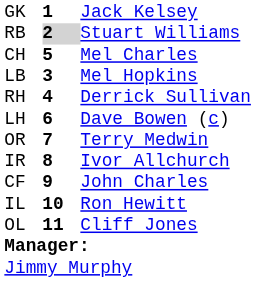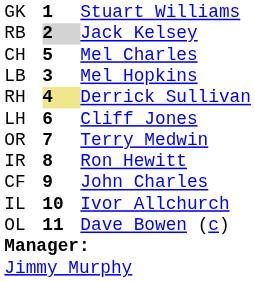GK | column 3: Jack Kelsey -> Stuart Williams
RB | column 3: Stuart Williams -> Jack Kelsey
RH | column 2: no background -> khaki background
LH | column 3: Dave Bowen (c) -> Cliff Jones
IR | column 3: Ivor Allchurch -> Ron Hewitt
IL | column 3: Ron Hewitt -> Ivor Allchurch
OL | column 3: Cliff Jones -> Dave Bowen (c)
